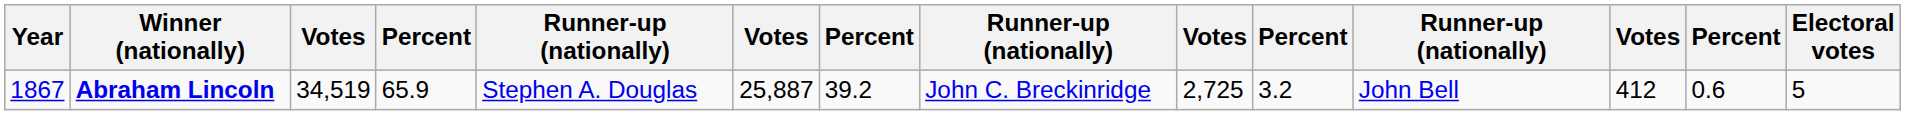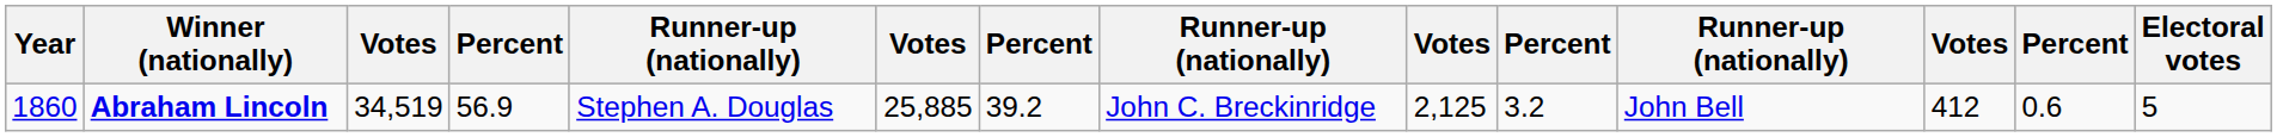Abraham Lincoln | Year: 1867 -> 1860
Abraham Lincoln | column 4: 65.9 -> 56.9
Abraham Lincoln | column 6: 25,887 -> 25,885
Abraham Lincoln | column 9: 2,725 -> 2,125
